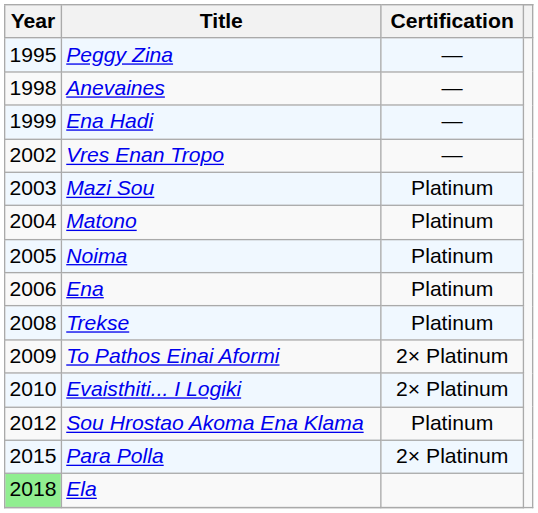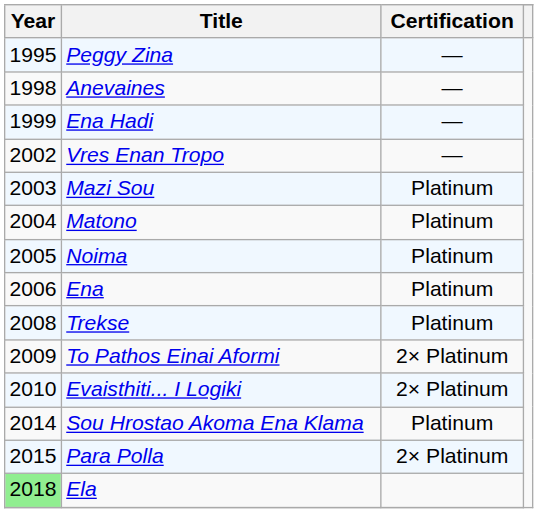Sou Hrostao Akoma Ena Klama | Year: 2012 -> 2014
